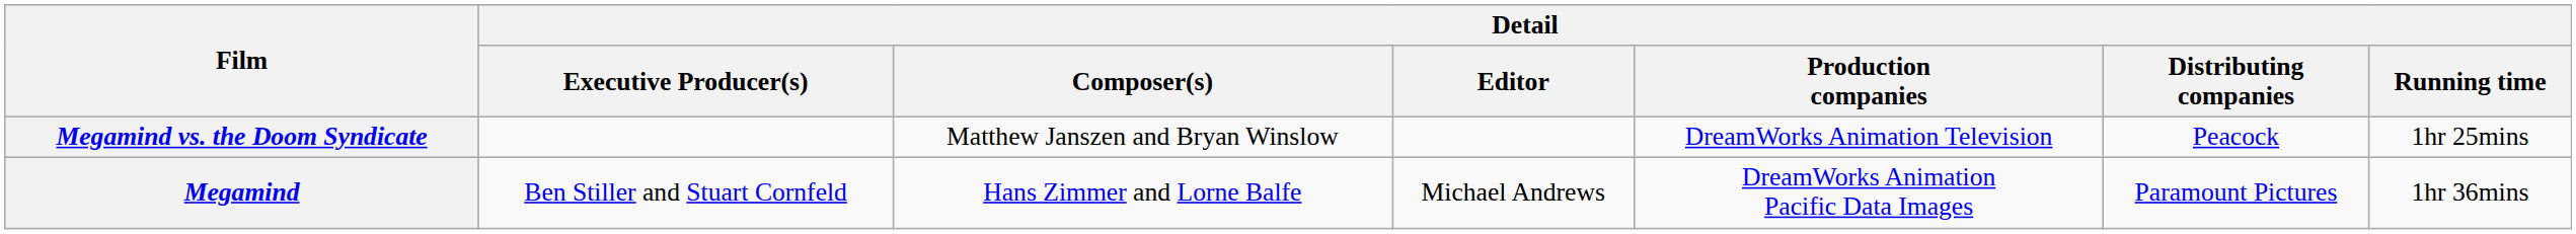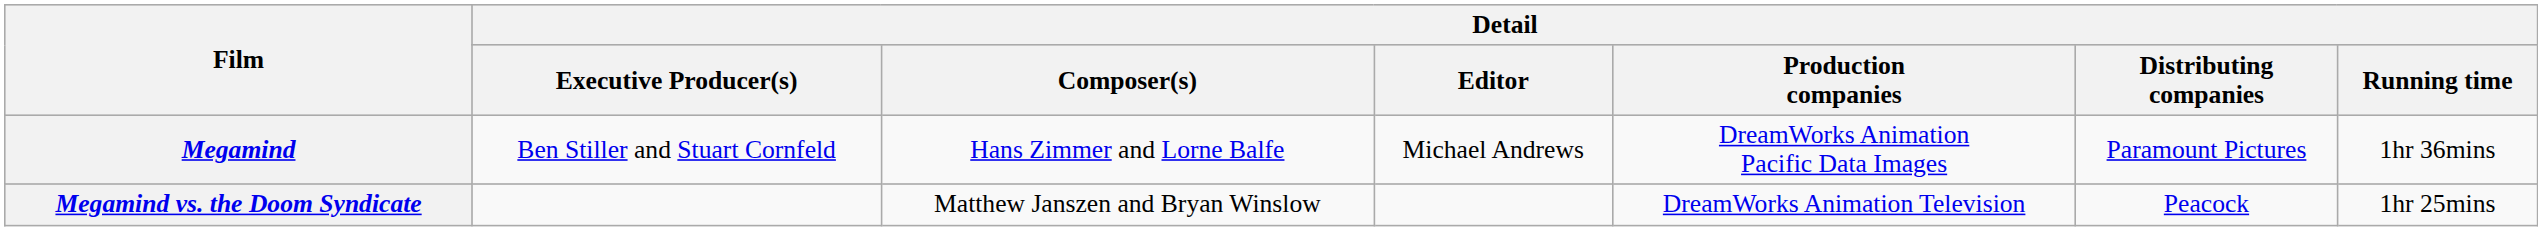rows swapped: Megamind <-> Megamind vs. the Doom Syndicate
